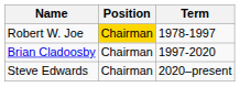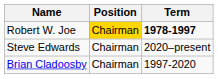Robert W. Joe | Term: normal -> bold
rows swapped: Brian Cladoosby <-> Steve Edwards
